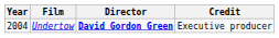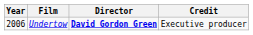Undertow | Year: 2004 -> 2006
